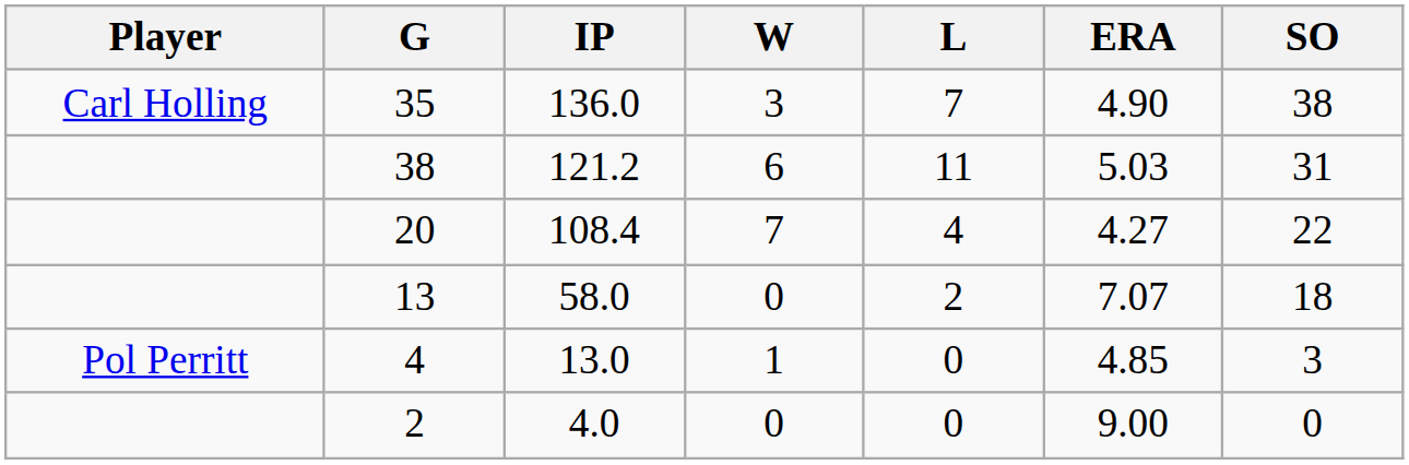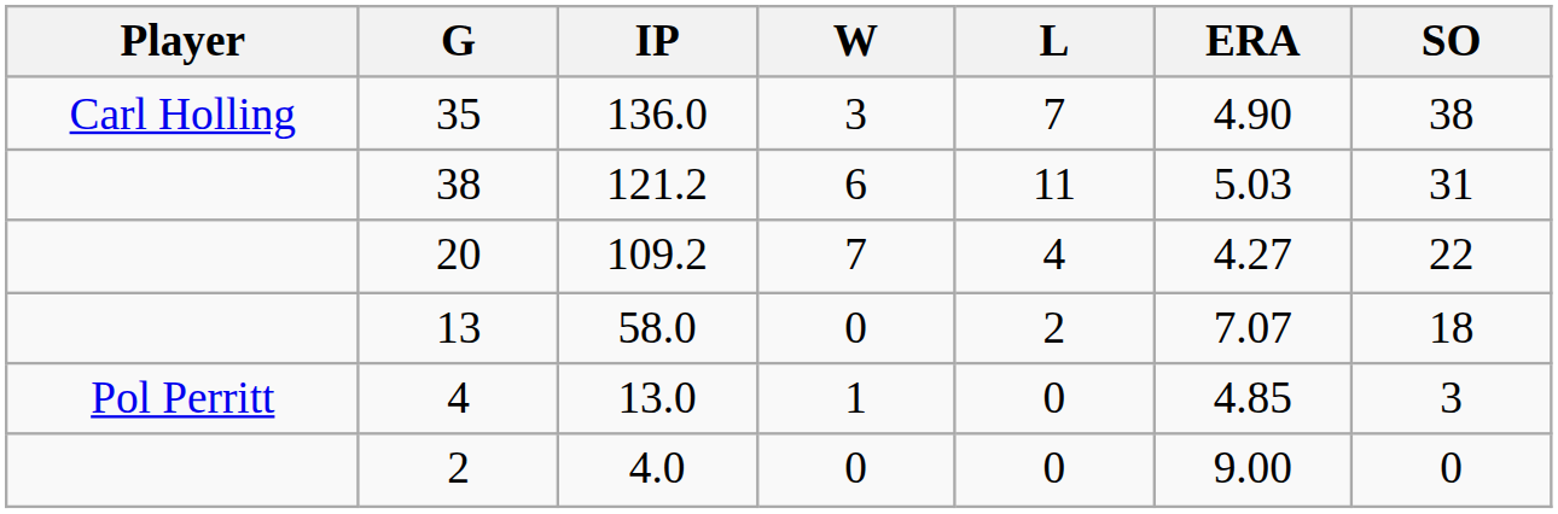20 | IP: 108.4 -> 109.2
